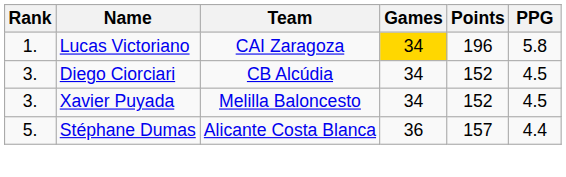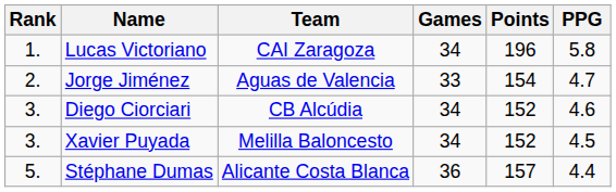Lucas Victoriano | Games: gold background -> no background
+ row: 2. | Jorge Jiménez | Aguas de Valencia | 33 | 154 | 4.7
Diego Ciorciari | PPG: 4.5 -> 4.6
